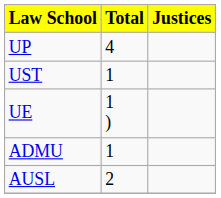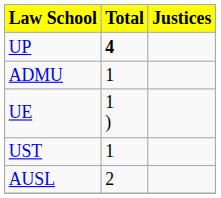UP | Total: normal -> bold
rows swapped: ADMU <-> UST
